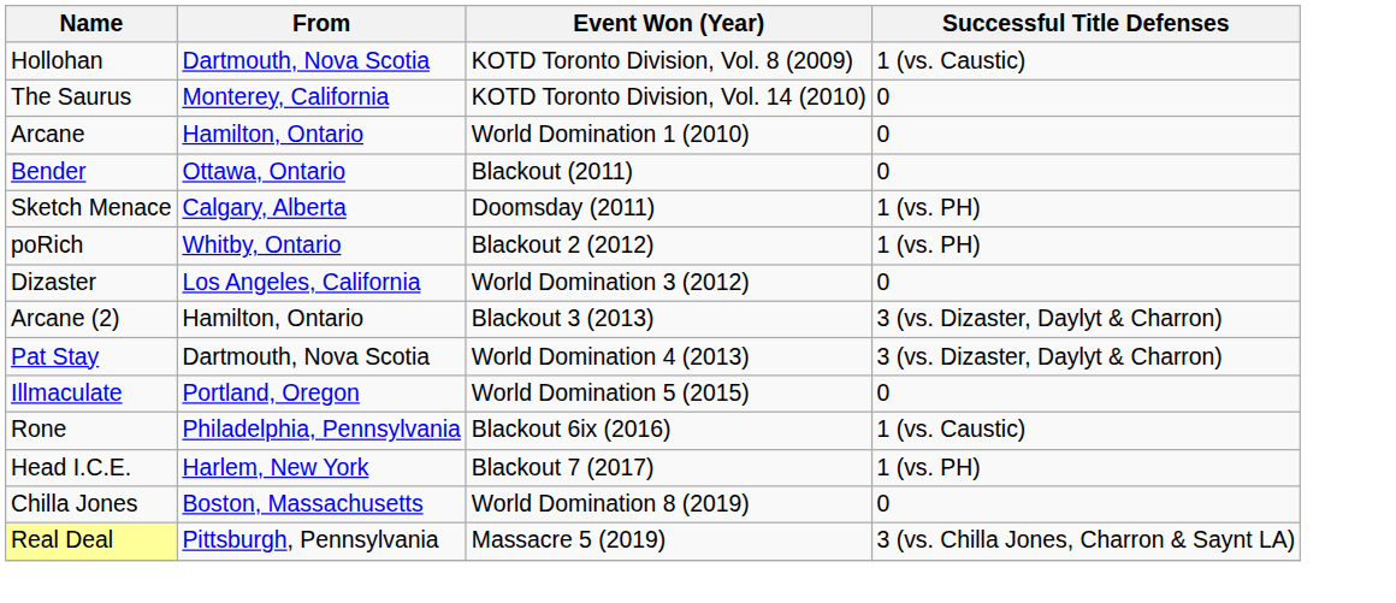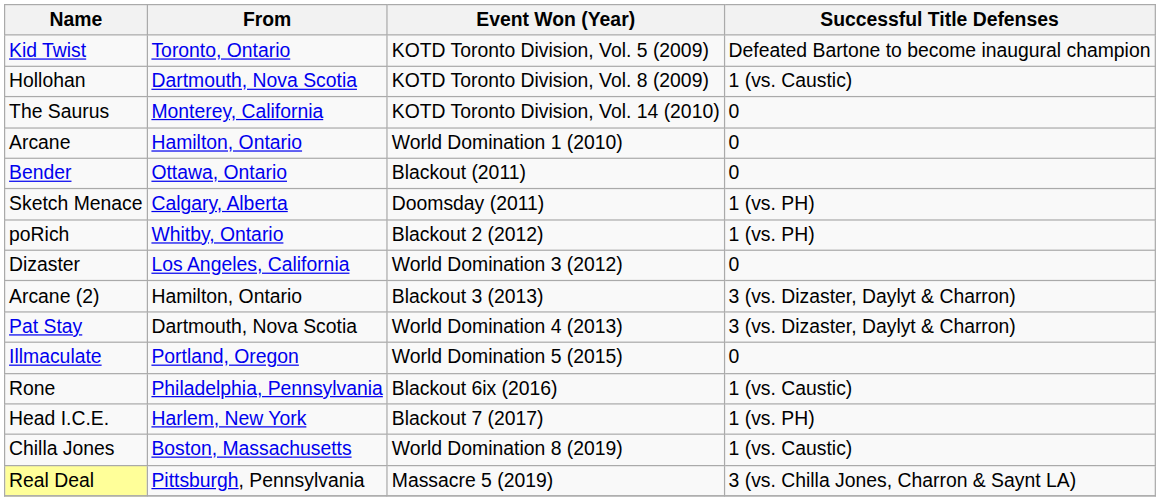+ row: Kid Twist | Toronto, Ontario | KOTD Toronto Division, Vol. 5 (2009) | Defeated Bartone to become inaugural champion
Chilla Jones | Successful Title Defenses: 0 -> 1 (vs. Caustic)
